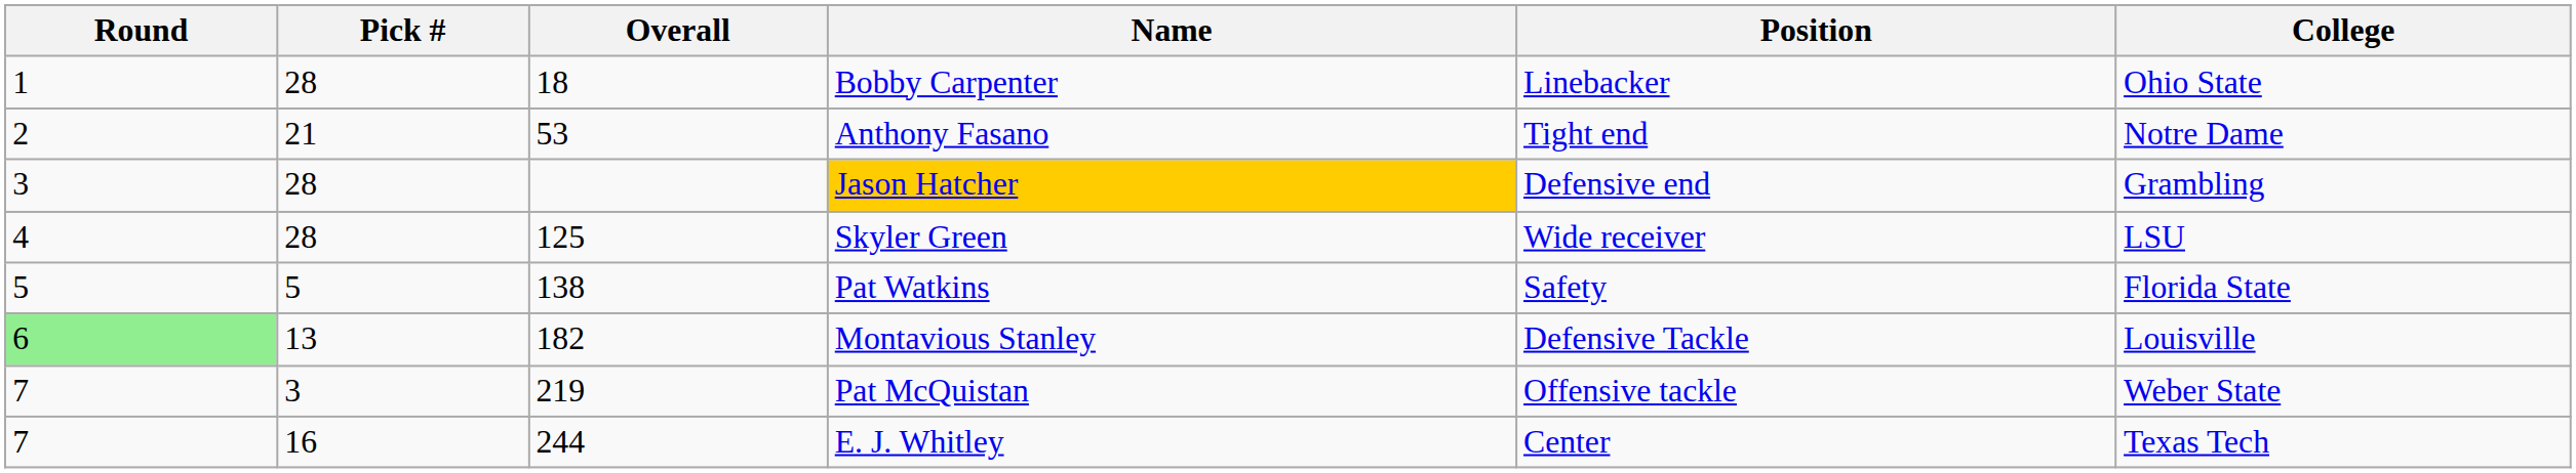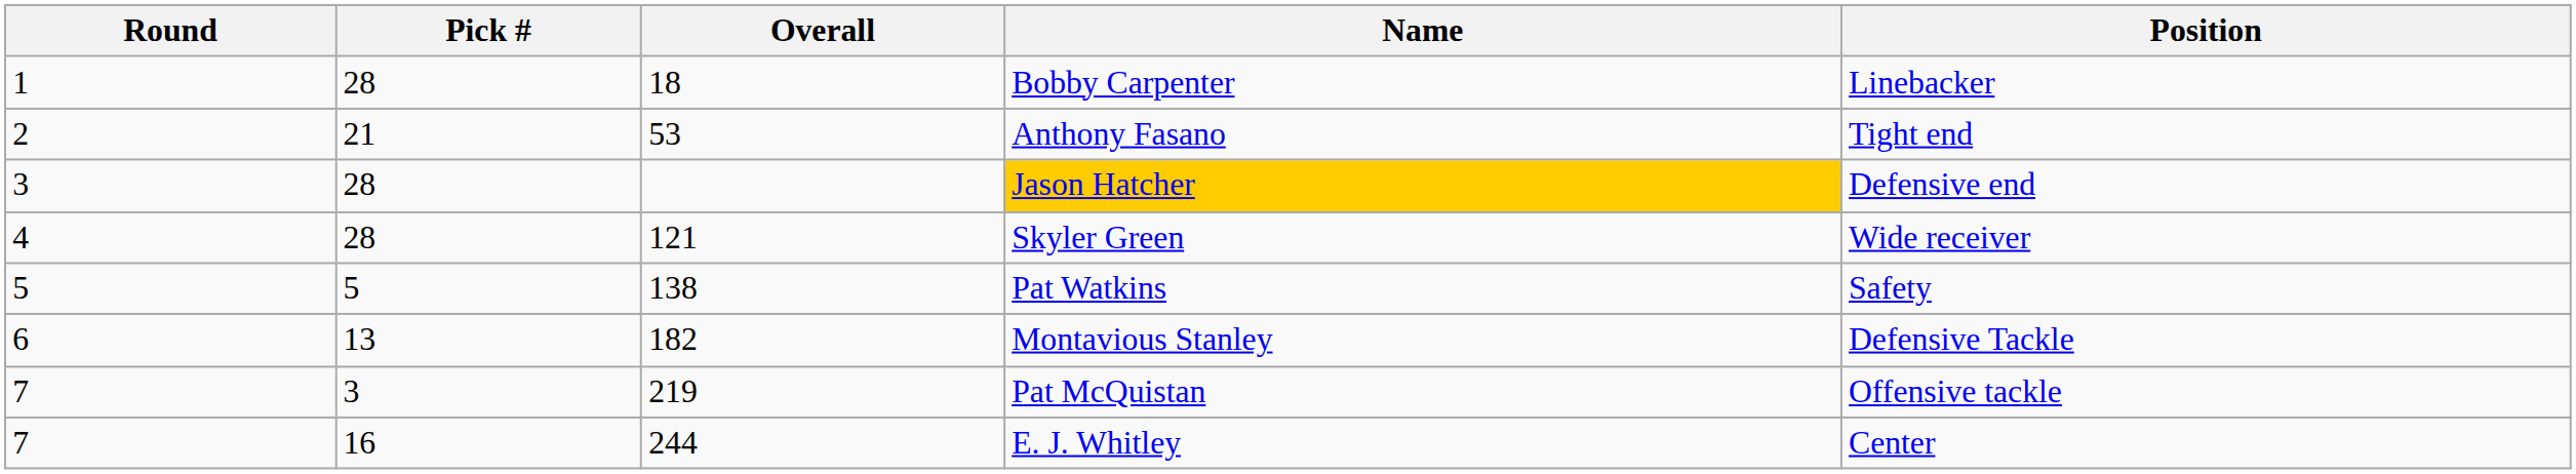- column: College | Ohio State | Notre Dame | Grambling | LSU | Florida State | Louisville | Weber State | Texas Tech
Skyler Green | Overall: 125 -> 121
Montavious Stanley | Round: lightgreen background -> no background
